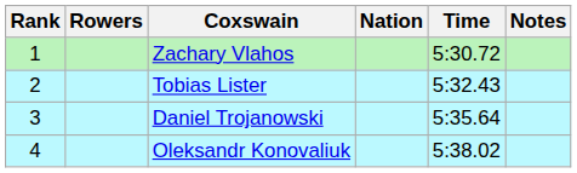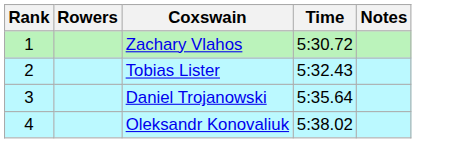- column: Nation
